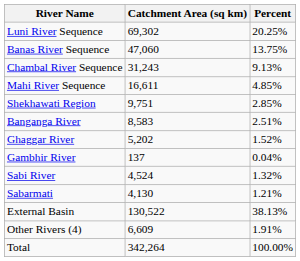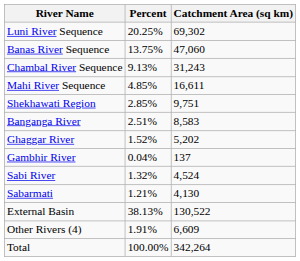columns swapped: Catchment Area (sq km) <-> Percent
